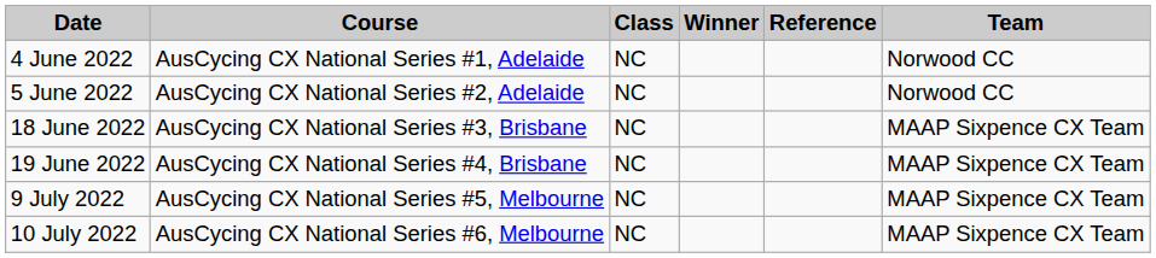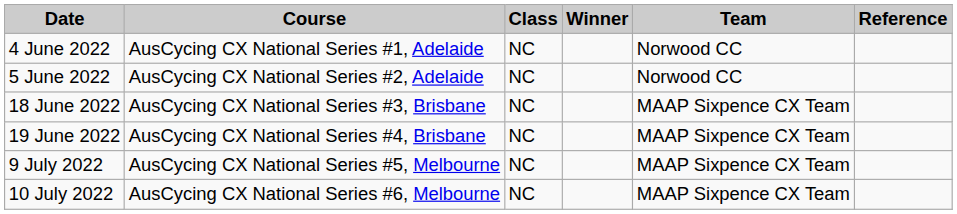columns swapped: Team <-> Reference
